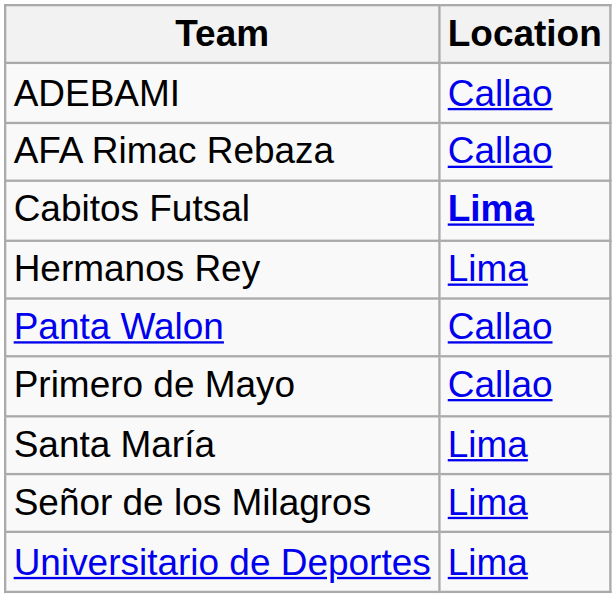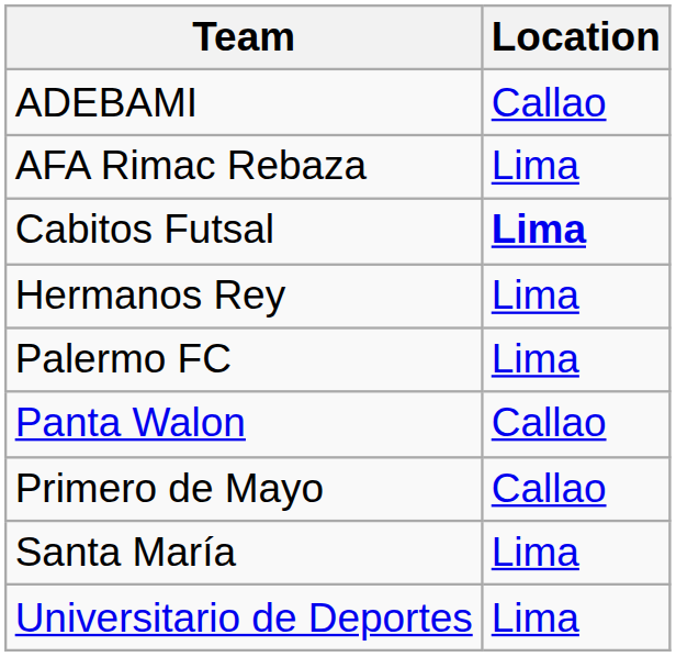AFA Rimac Rebaza | Location: Callao -> Lima
+ row: Palermo FC | Lima
- row: Señor de los Milagros | Lima
